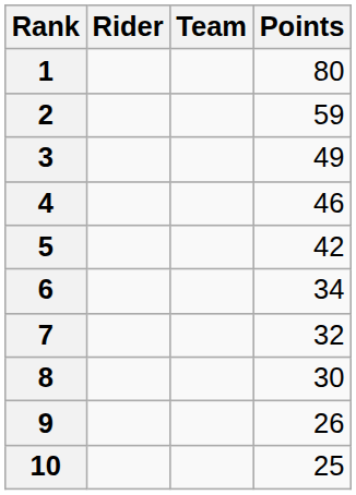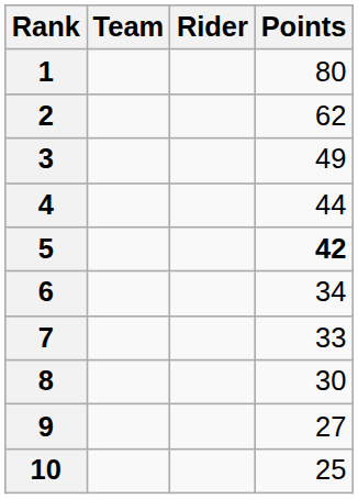columns swapped: Rider <-> Team
2 | Points: 59 -> 62
4 | Points: 46 -> 44
5 | Points: normal -> bold
7 | Points: 32 -> 33
9 | Points: 26 -> 27
